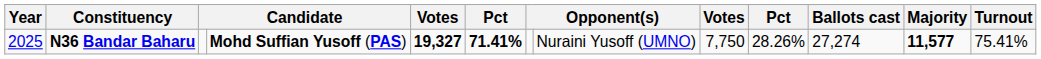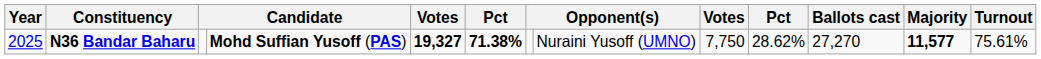N36 Bandar Baharu | column 6: 71.41% -> 71.38%
N36 Bandar Baharu | column 10: 28.26% -> 28.62%
N36 Bandar Baharu | Ballots cast: 27,274 -> 27,270
N36 Bandar Baharu | Turnout: 75.41% -> 75.61%
